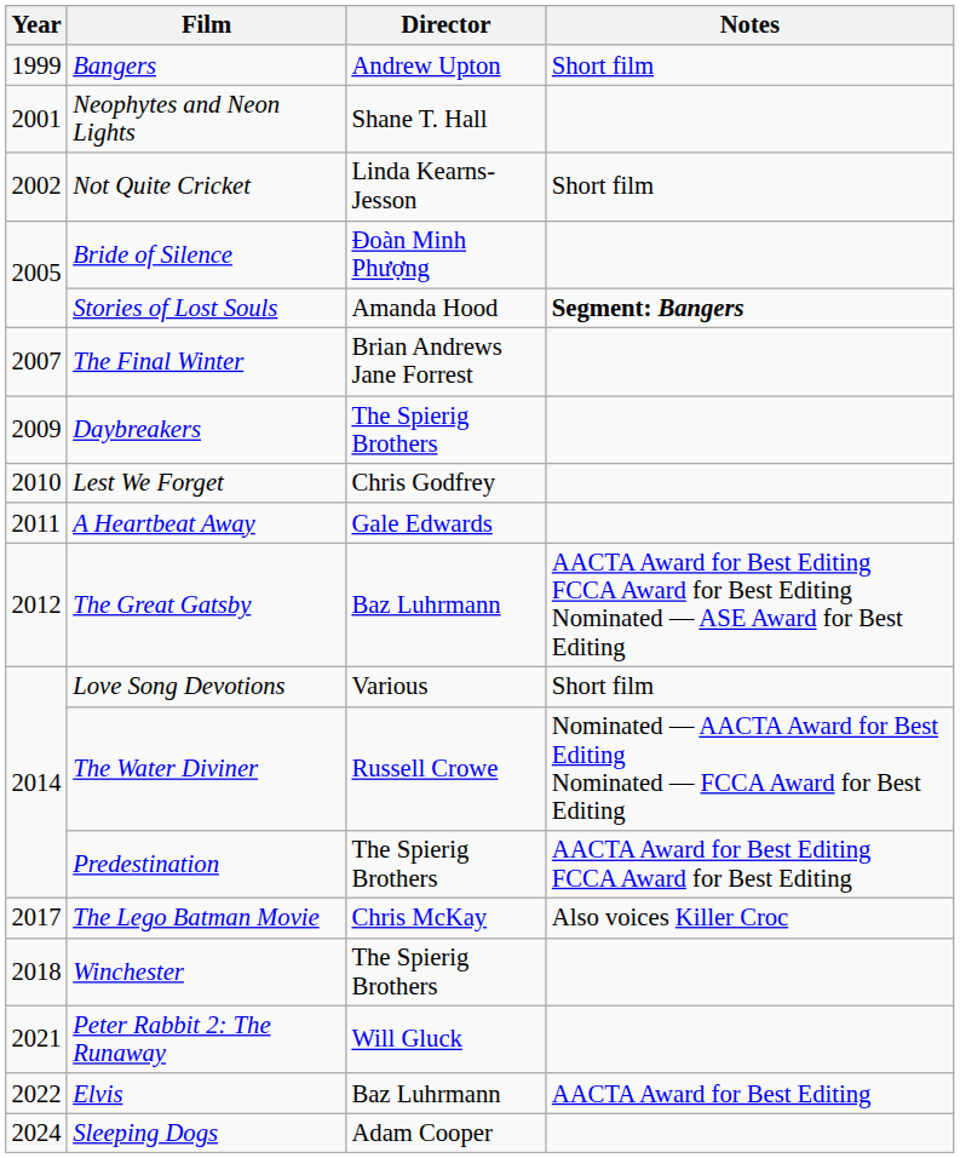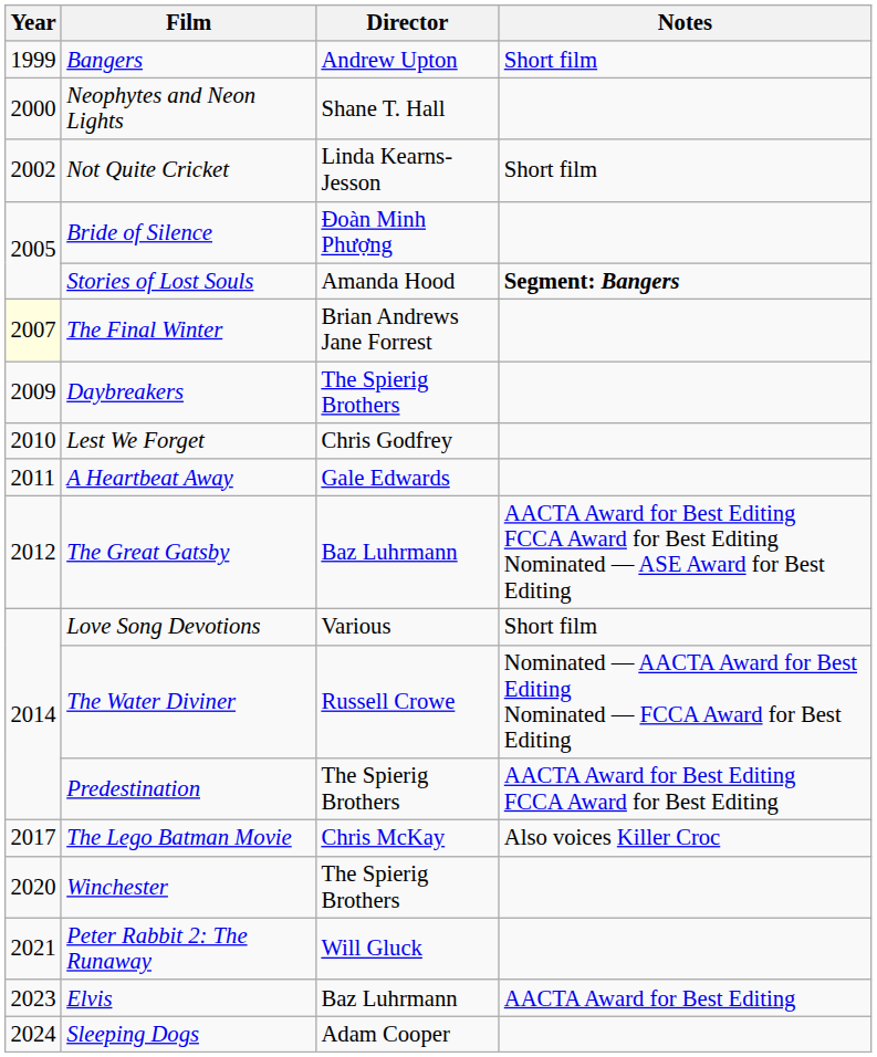Neophytes and Neon Lights | Year: 2001 -> 2000
The Final Winter | Year: no background -> lightyellow background
Winchester | Year: 2018 -> 2020
Elvis | Year: 2022 -> 2023
